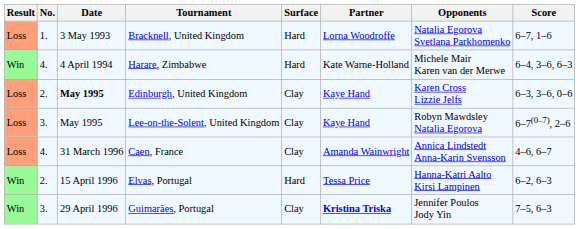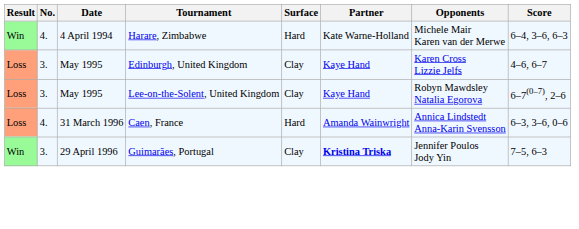- row: Loss | 1. | 3 May 1993 | Bracknell, United Kingdom | Hard | Lorna Woodroffe | Natalia Egorova Svetlana Parkhomenko | 6–7, 1–6
Edinburgh, United Kingdom | No.: 2. -> 3.
Edinburgh, United Kingdom | Date: bold -> normal
Edinburgh, United Kingdom | Score: 6–3, 3–6, 0–6 -> 4–6, 6–7
Caen, France | Surface: Clay -> Hard
Caen, France | Score: 4–6, 6–7 -> 6–3, 3–6, 0–6
- row: Win | 2. | 15 April 1996 | Elvas, Portugal | Hard | Tessa Price | Hanna-Katri Aalto Kirsi Lampinen | 6–2, 6–3
